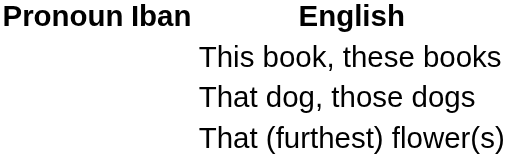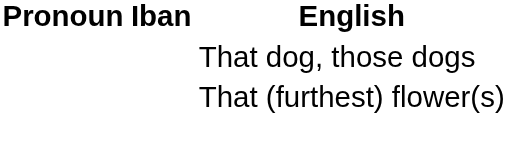- row: This book, these books
